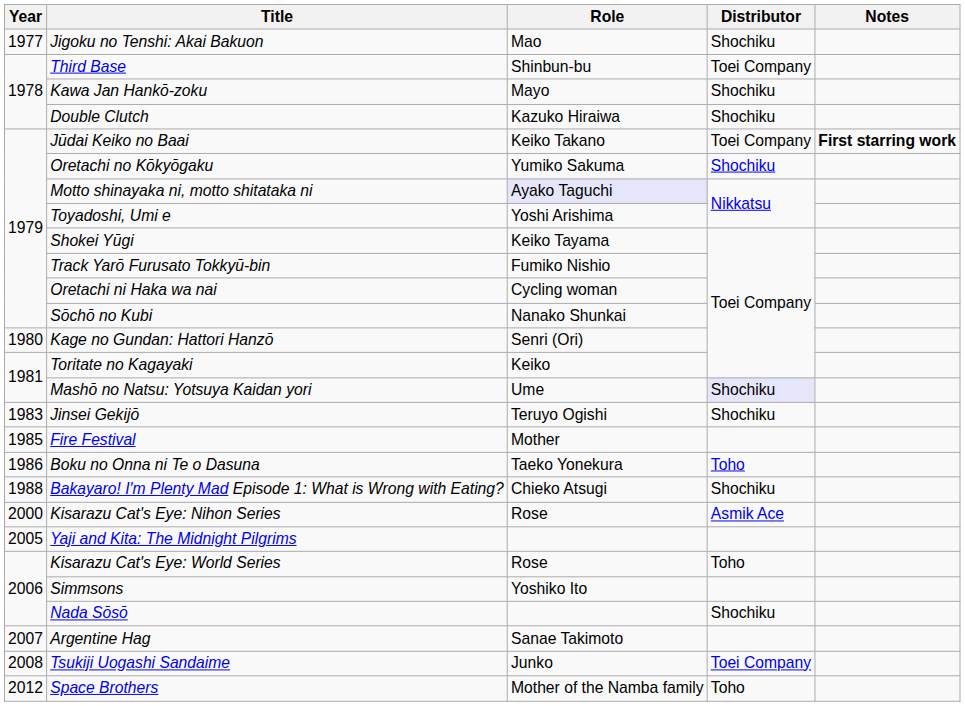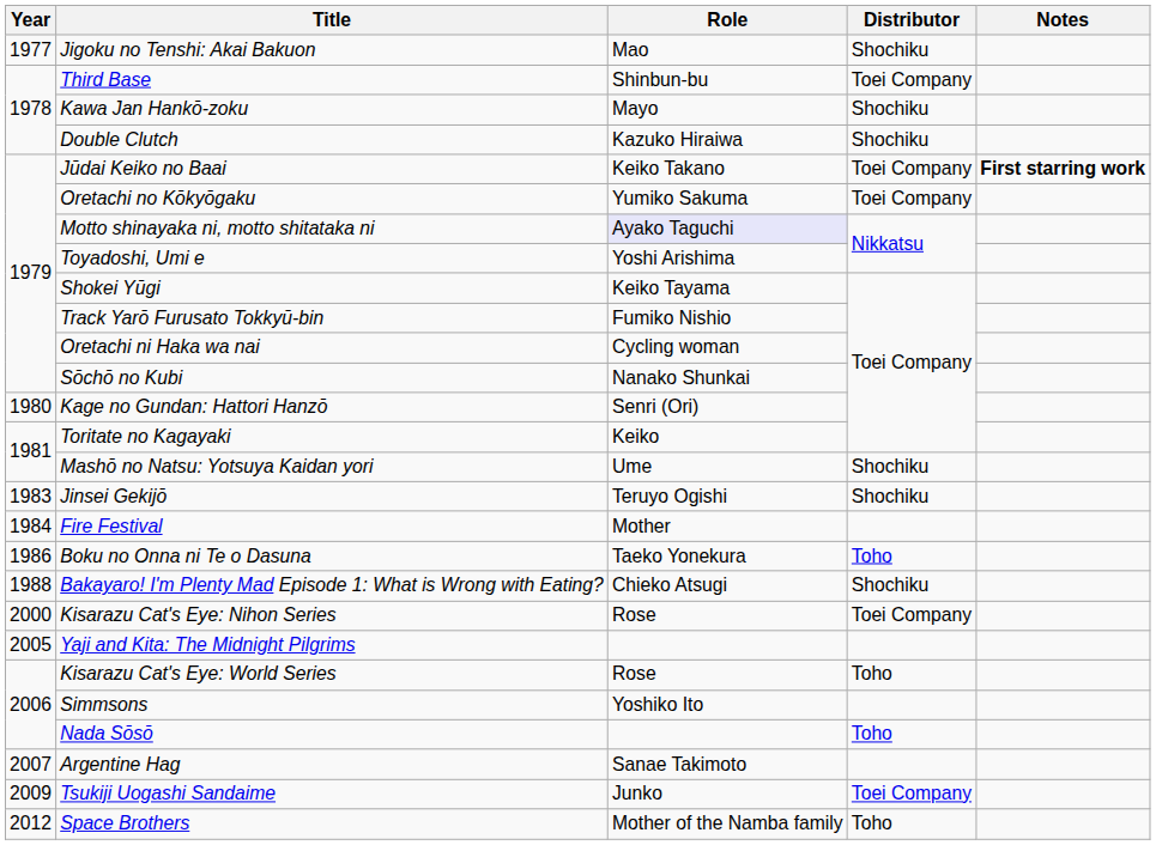Oretachi no Kōkyōgaku | Distributor: Shochiku -> Toei Company
Mashō no Natsu: Yotsuya Kaidan yori | Distributor: lavender background -> no background
Fire Festival | Year: 1985 -> 1984
Kisarazu Cat's Eye: Nihon Series | Distributor: Asmik Ace -> Toei Company
Nada Sōsō | Distributor: Shochiku -> Toho
Tsukiji Uogashi Sandaime | Year: 2008 -> 2009
